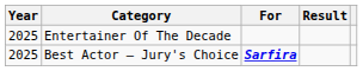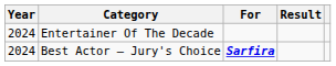Entertainer Of The Decade | Year: 2025 -> 2024
Best Actor – Jury's Choice | Year: 2025 -> 2024
